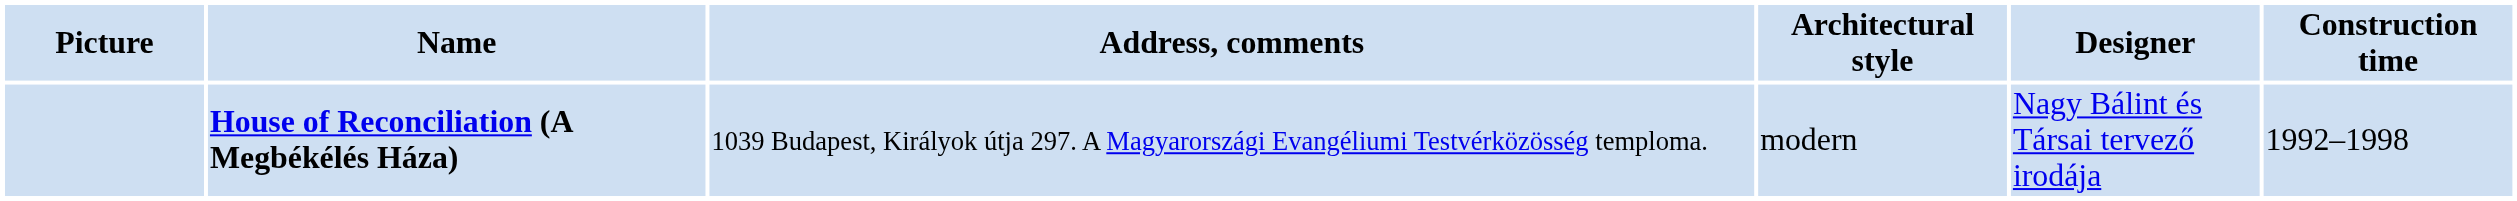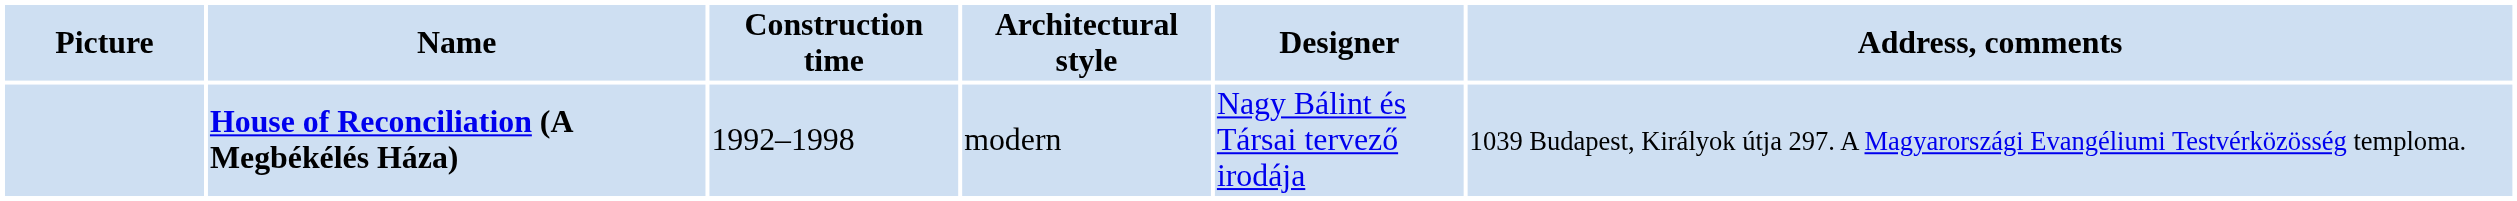columns swapped: Construction time <-> Address, comments
